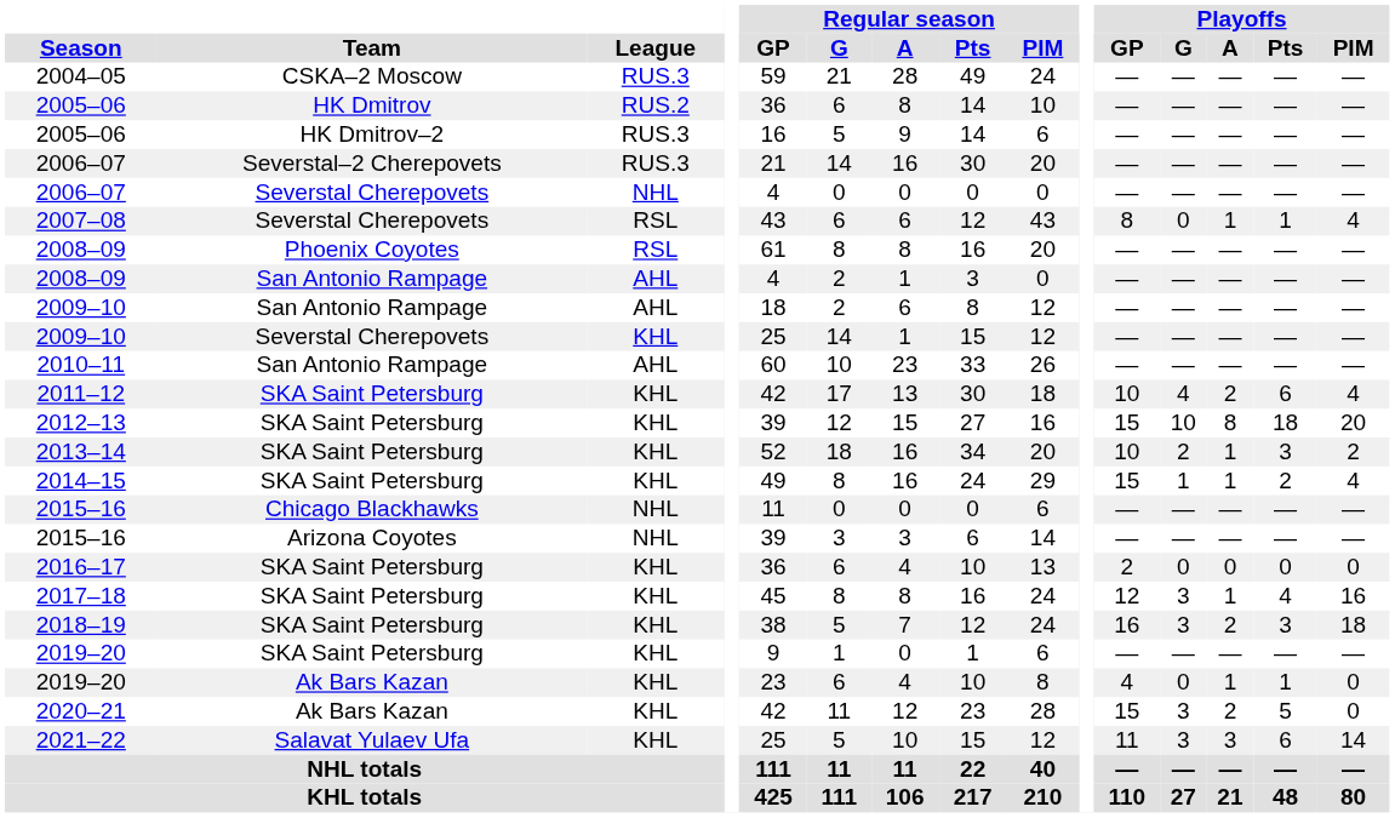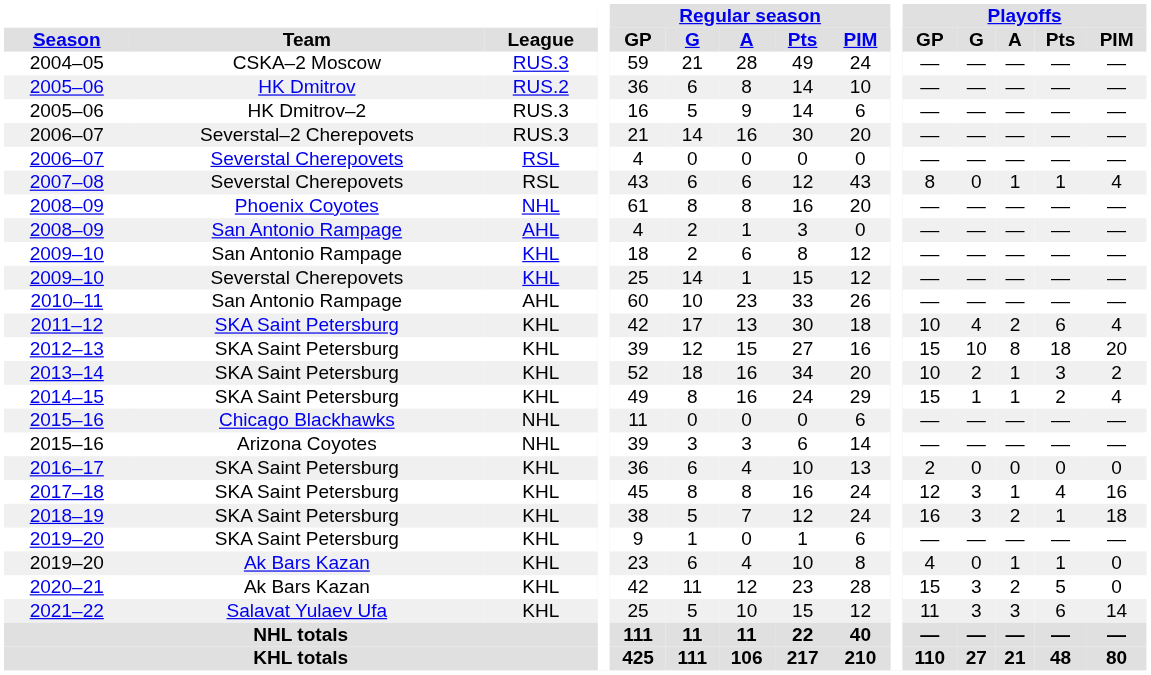2006–07 / Severstal Cherepovets | League: NHL -> RSL
2008–09 / Phoenix Coyotes | League: RSL -> NHL
2009–10 / San Antonio Rampage | League: AHL -> KHL
2018–19 | Playoffs / Pts: 3 -> 1
